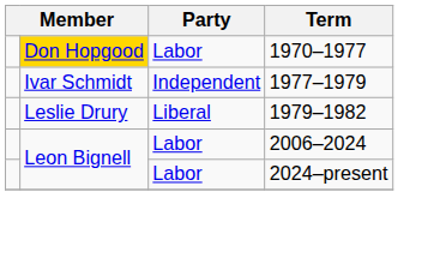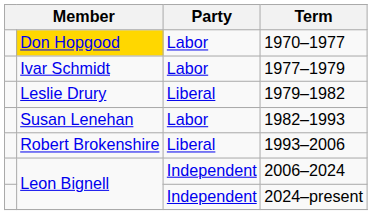1977–1979 | Party: Independent -> Labor
+ row: Susan Lenehan | Labor | 1982–1993
+ row: Robert Brokenshire | Liberal | 1993–2006
2006–2024 | Party: Labor -> Independent
2024–present | Party: Labor -> Independent
